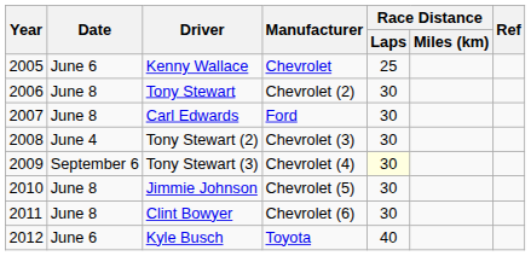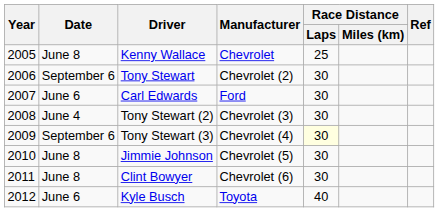Kenny Wallace | Date: June 6 -> June 8
Tony Stewart | Date: June 8 -> September 6
Carl Edwards | Date: June 8 -> June 6
